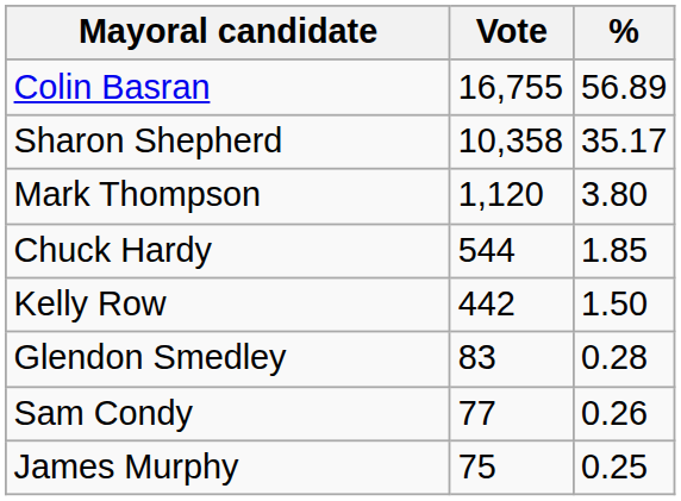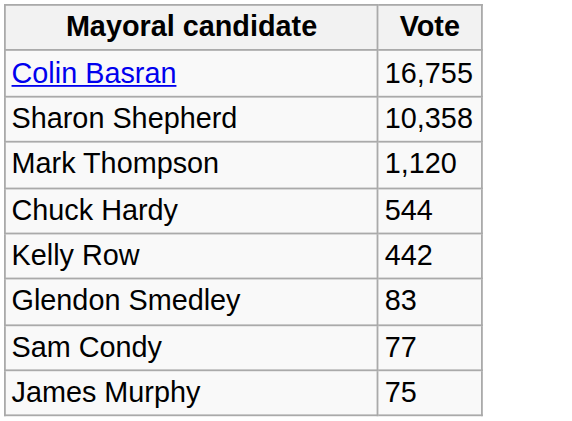- column: % | 56.89 | 35.17 | 3.80 | 1.85 | 1.50 | 0.28 | 0.26 | 0.25
